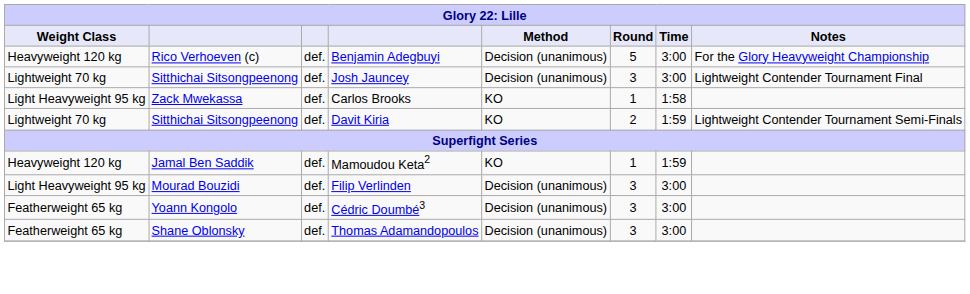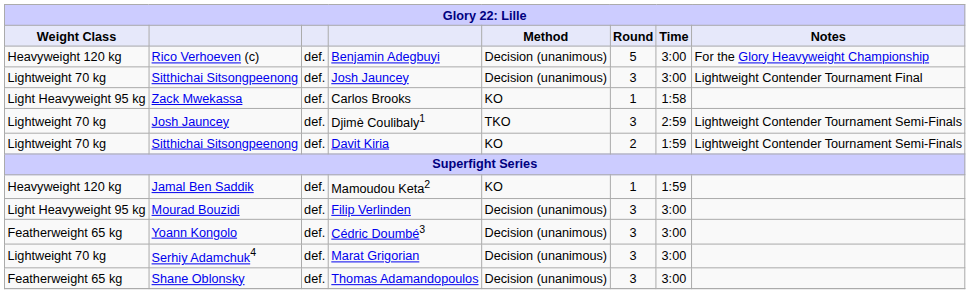+ row: Lightweight 70 kg | Josh Jauncey | def. | Djimè Coulibaly1 | TKO | 3 | 2:59 | Lightweight Contender Tournament Semi-Finals
+ row: Lightweight 70 kg | Serhiy Adamchuk4 | def. | Marat Grigorian | Decision (unanimous) | 3 | 3:00
